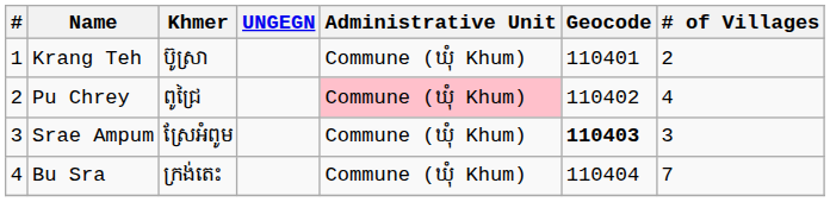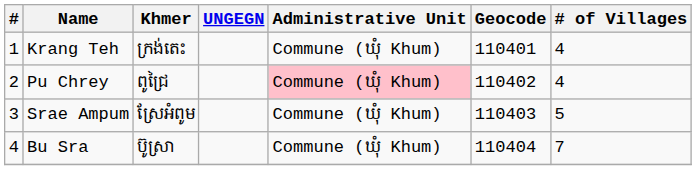Krang Teh | Khmer: ប៊ូស្រា -> ក្រង់តេះ
Krang Teh | # of Villages: 2 -> 4
Srae Ampum | Geocode: bold -> normal
Srae Ampum | # of Villages: 3 -> 5
Bu Sra | Khmer: ក្រង់តេះ -> ប៊ូស្រា
